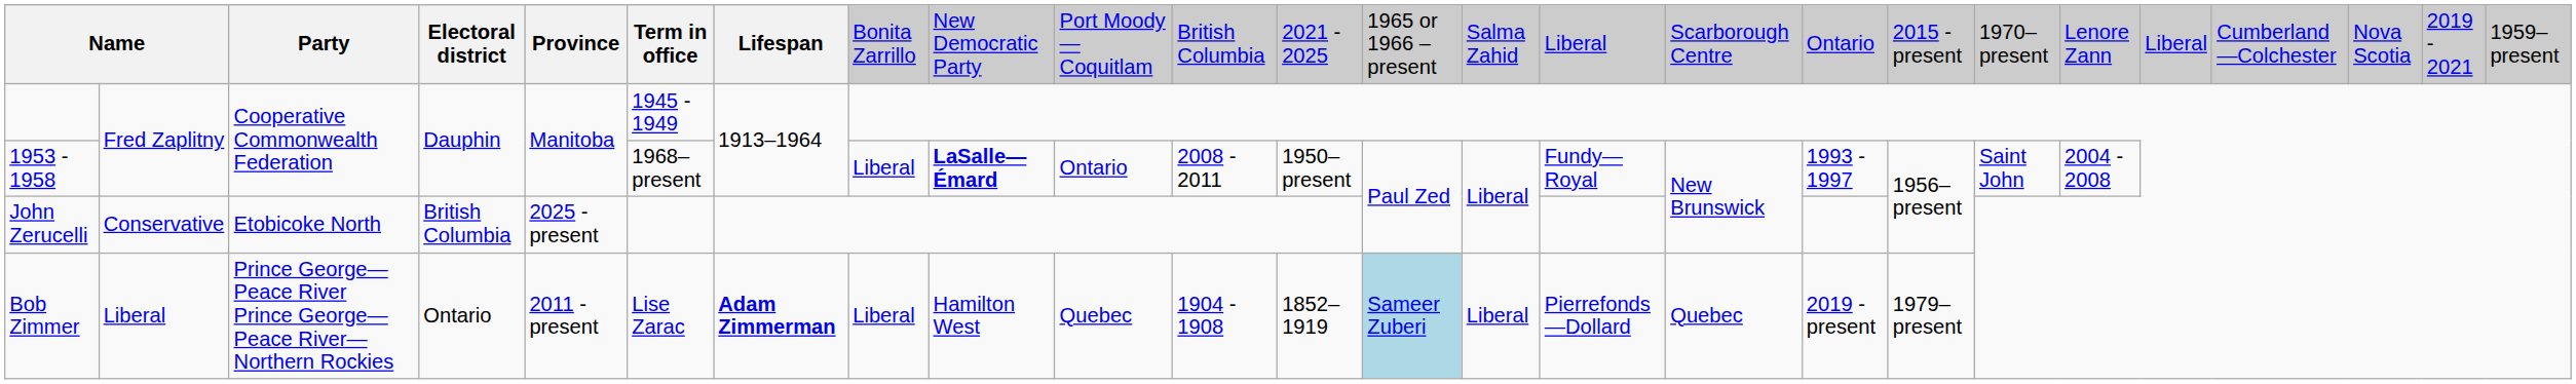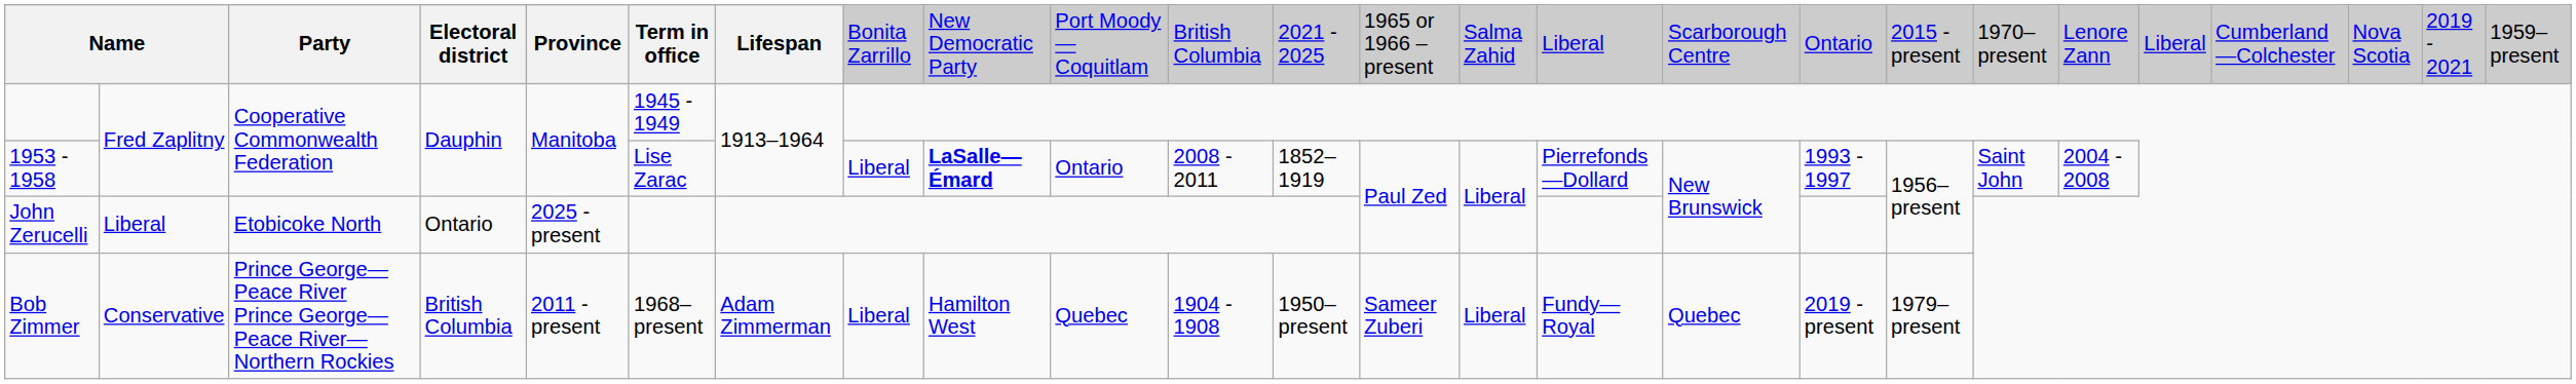1953 - 1958 | column 6: 1968–present -> Lise Zarac
1953 - 1958 | column 12: 1950–present -> 1852–1919
1953 - 1958 | column 15: Fundy—Royal -> Pierrefonds—Dollard
John Zerucelli | column 2: Conservative -> Liberal
John Zerucelli | column 4: British Columbia -> Ontario
Bob Zimmer | column 2: Liberal -> Conservative
Bob Zimmer | column 4: Ontario -> British Columbia
Bob Zimmer | column 6: Lise Zarac -> 1968–present
Bob Zimmer | column 7: bold -> normal
Bob Zimmer | column 12: 1852–1919 -> 1950–present
Bob Zimmer | column 13: lightblue background -> no background
Bob Zimmer | column 15: Pierrefonds—Dollard -> Fundy—Royal
